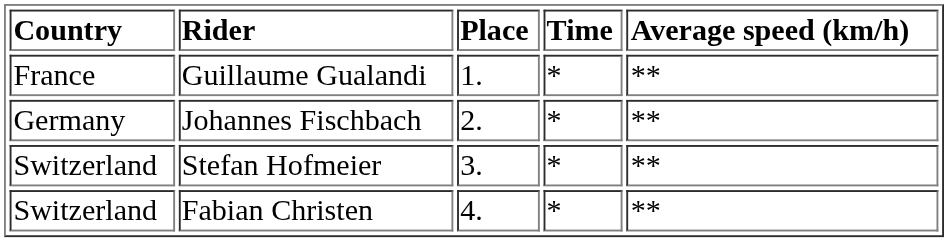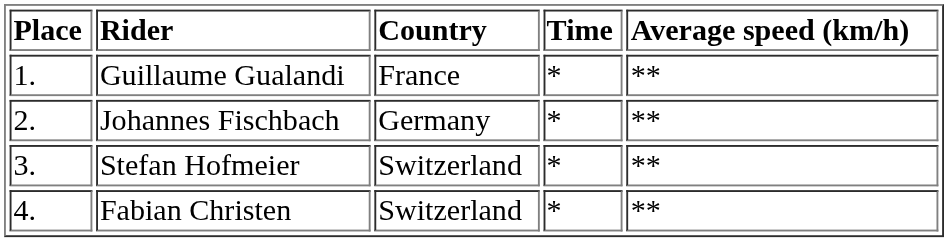columns swapped: Place <-> Country
